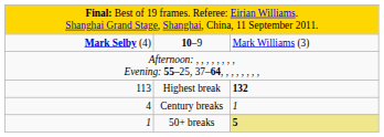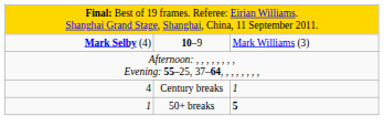- row: 113 | Highest break | 132
50+ breaks | column 3: khaki background -> no background
